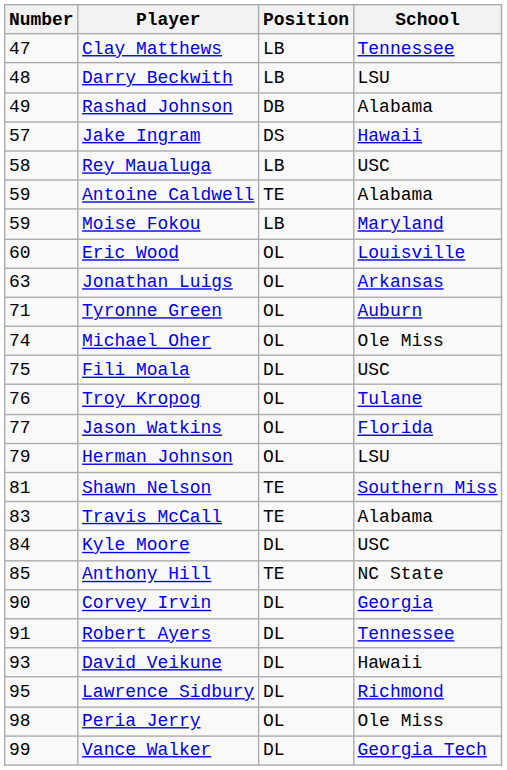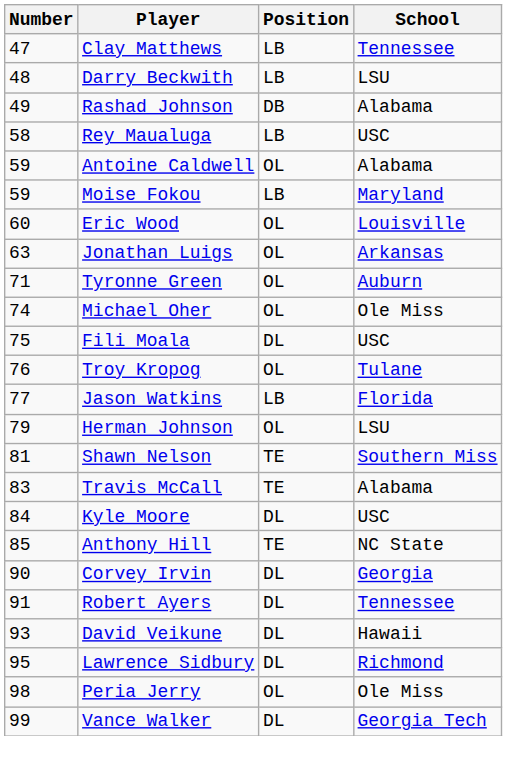- row: 57 | Jake Ingram | DS | Hawaii
Antoine Caldwell | Position: TE -> OL
Jason Watkins | Position: OL -> LB
